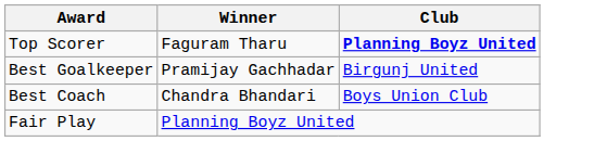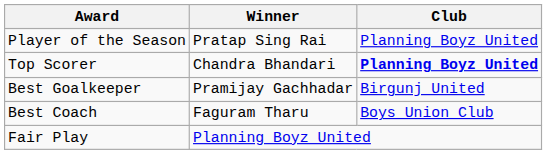+ row: Player of the Season | Pratap Sing Rai | Planning Boyz United
Top Scorer | Winner: Faguram Tharu -> Chandra Bhandari
Best Coach | Winner: Chandra Bhandari -> Faguram Tharu
